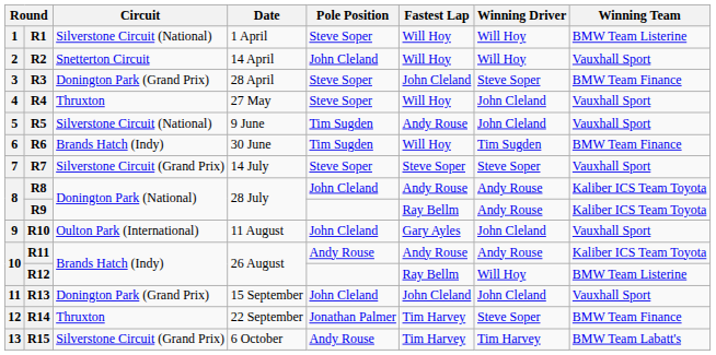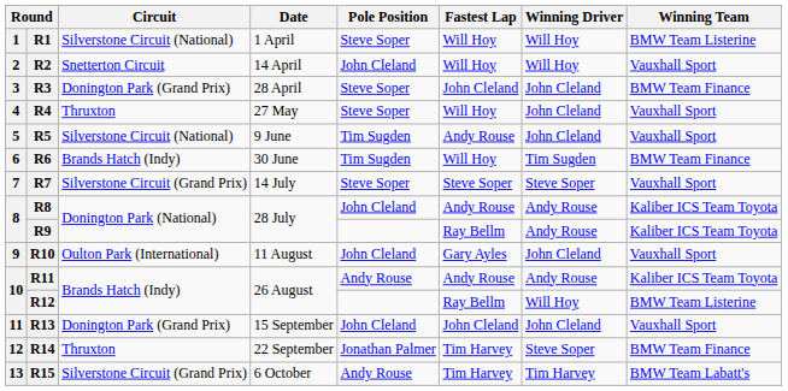R3 | Winning Driver: Steve Soper -> John Cleland
